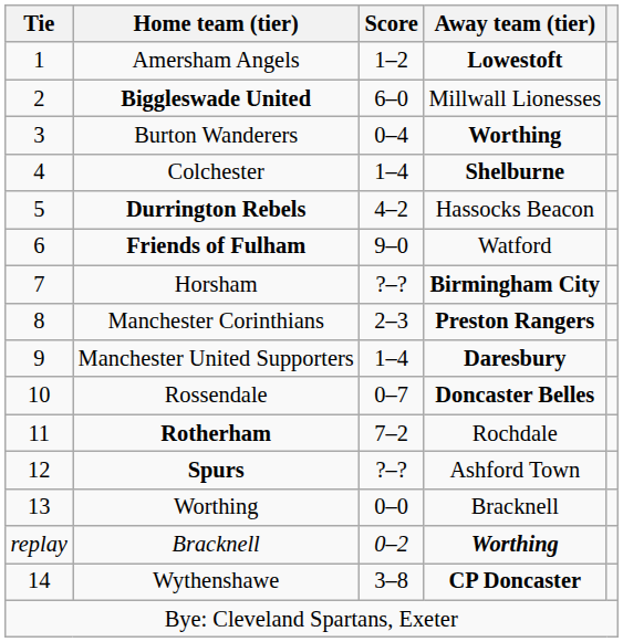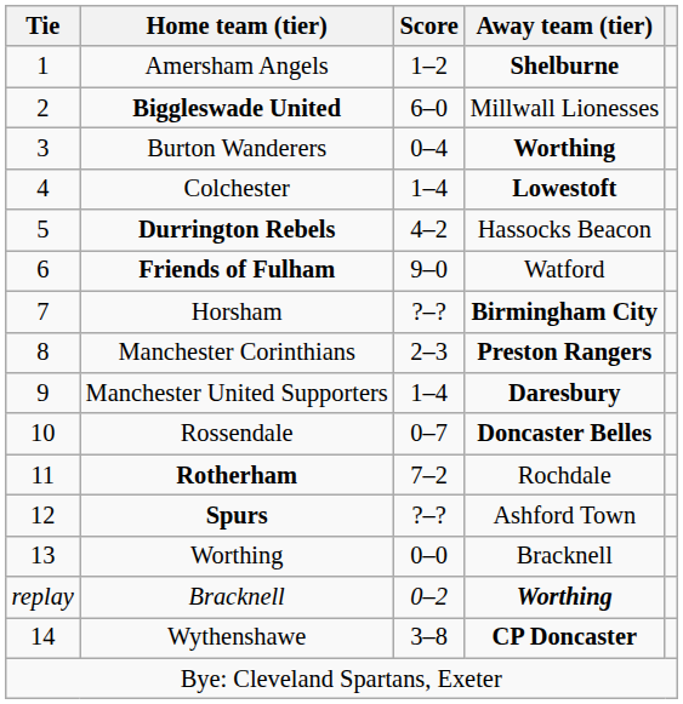Amersham Angels | Away team (tier): Lowestoft -> Shelburne
Colchester | Away team (tier): Shelburne -> Lowestoft
